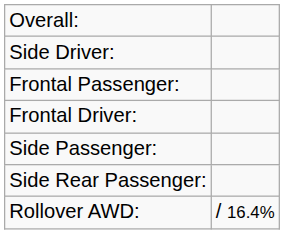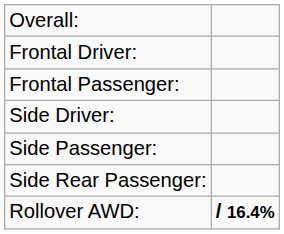rows swapped: Frontal Driver: <-> Side Driver:
Rollover AWD: | column 2: normal -> bold
